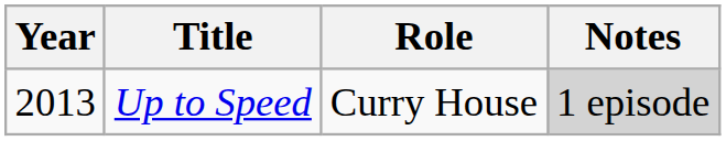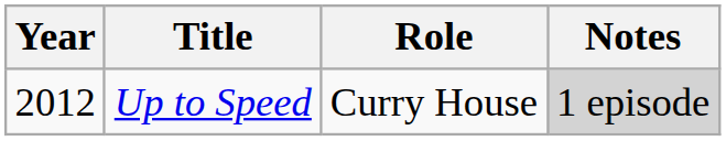Up to Speed | Year: 2013 -> 2012
